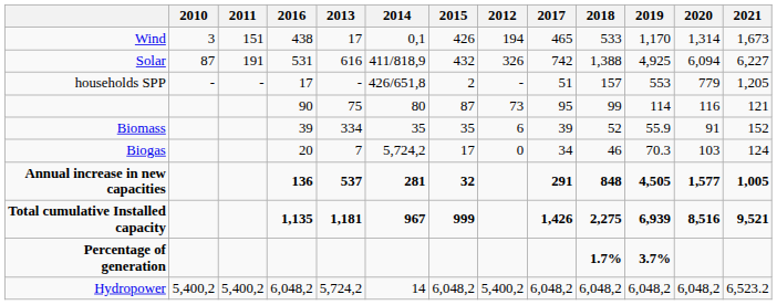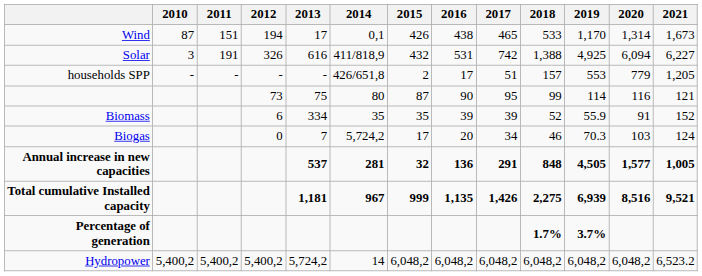columns swapped: 2012 <-> 2016
Wind | 2010: 3 -> 87
Solar | 2010: 87 -> 3
